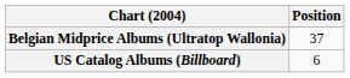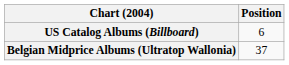rows swapped: Belgian Midprice Albums (Ultratop Wallonia) <-> US Catalog Albums (Billboard)
